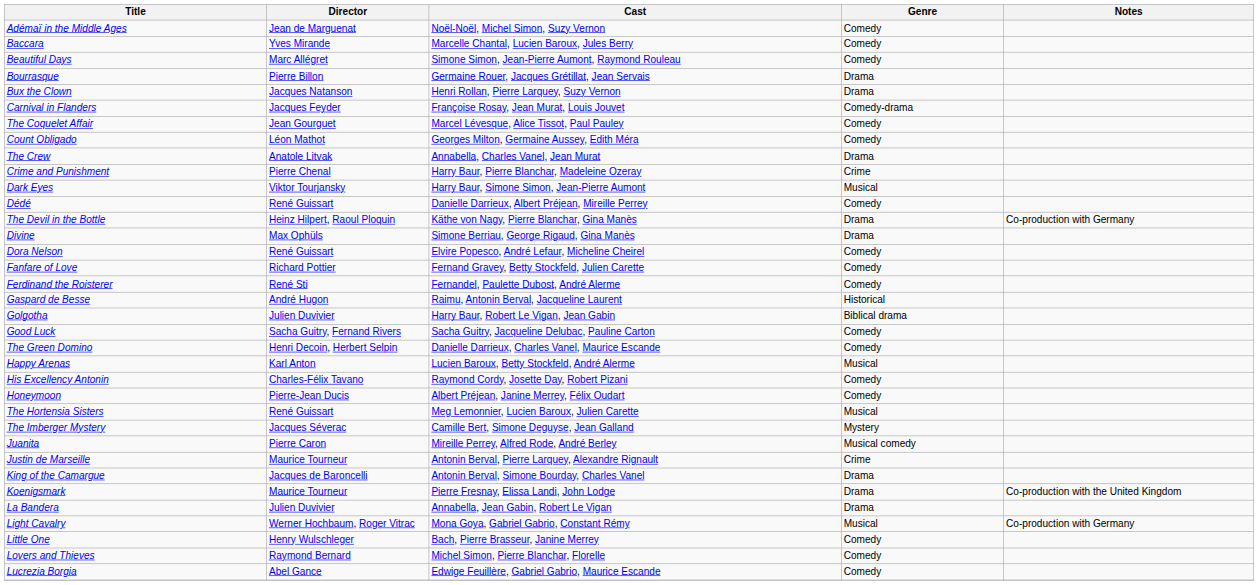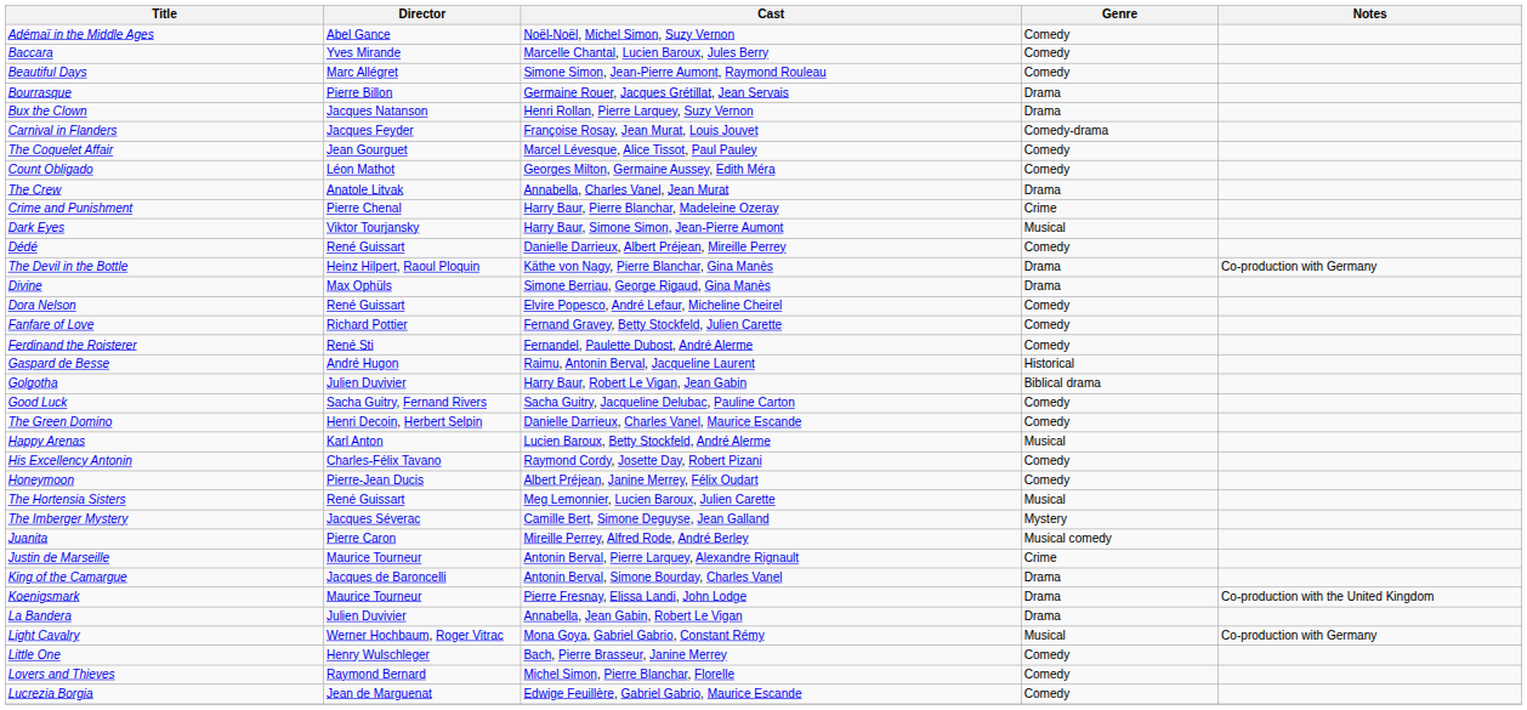Adémaï in the Middle Ages | Director: Jean de Marguenat -> Abel Gance
Lucrezia Borgia | Director: Abel Gance -> Jean de Marguenat
